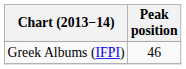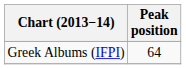Greek Albums (IFPI) | Peak position: 46 -> 64
